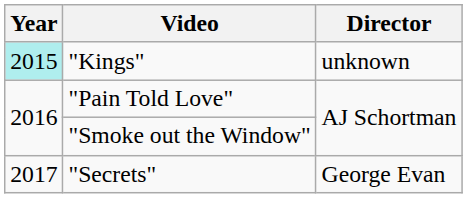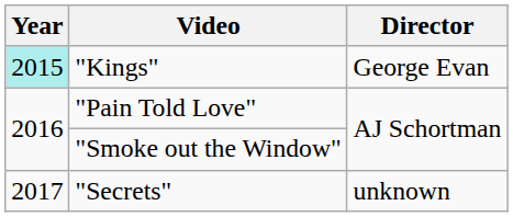"Kings" | Director: unknown -> George Evan
"Secrets" | Director: George Evan -> unknown
